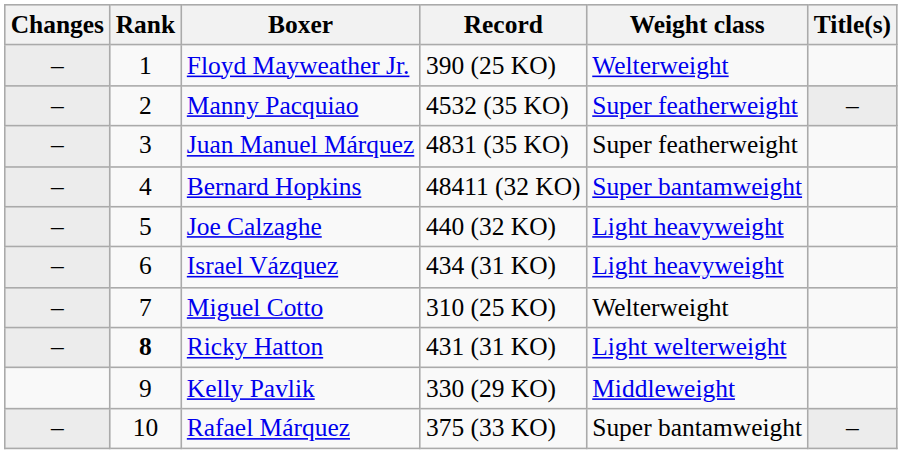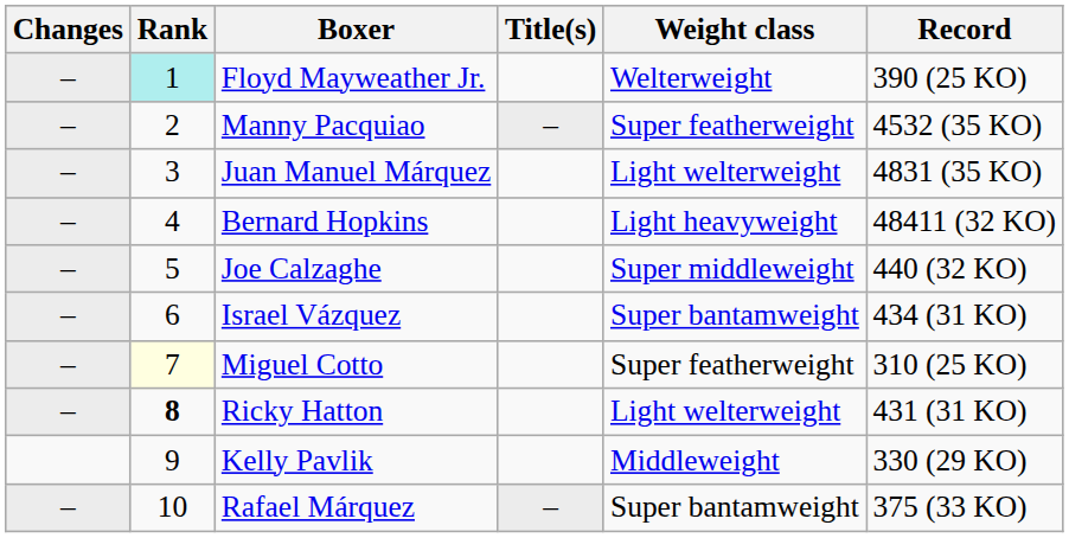columns swapped: Record <-> Title(s)
Floyd Mayweather Jr. | Rank: no background -> paleturquoise background
Juan Manuel Márquez | Weight class: Super featherweight -> Light welterweight
Bernard Hopkins | Weight class: Super bantamweight -> Light heavyweight
Joe Calzaghe | Weight class: Light heavyweight -> Super middleweight
Israel Vázquez | Weight class: Light heavyweight -> Super bantamweight
Miguel Cotto | Rank: no background -> lightyellow background
Miguel Cotto | Weight class: Welterweight -> Super featherweight
